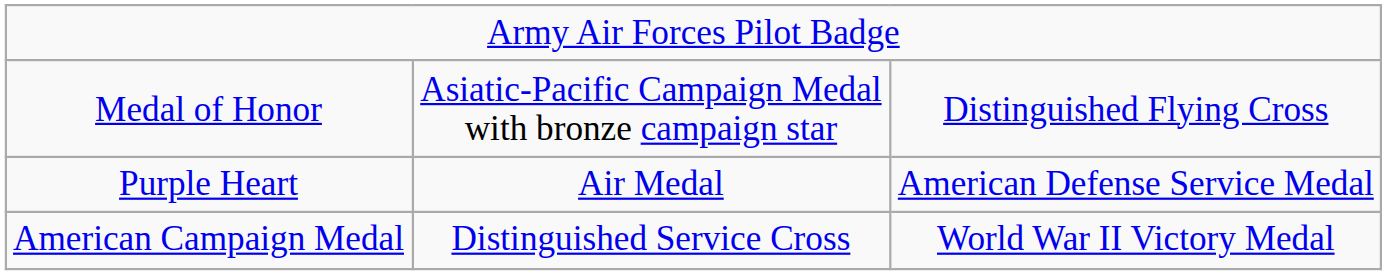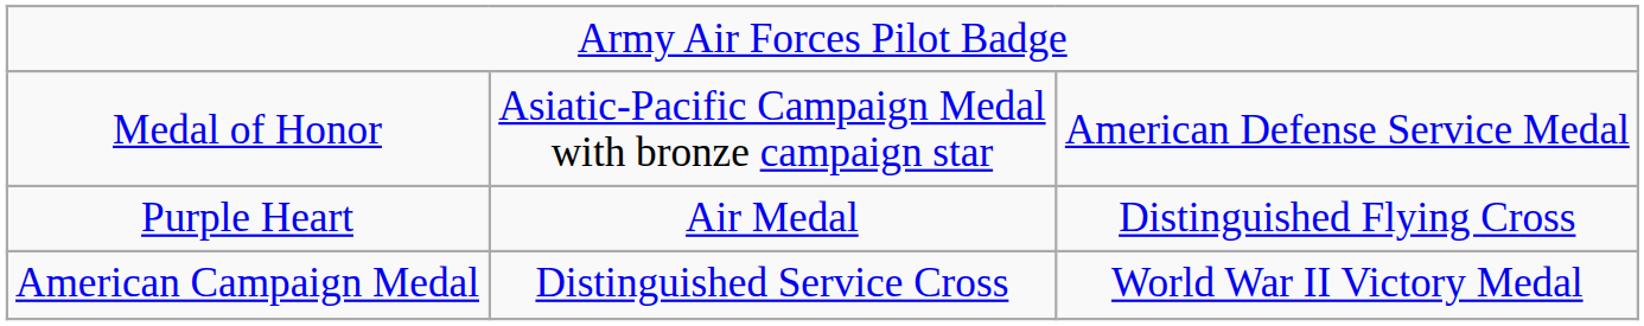Medal of Honor | column 3: Distinguished Flying Cross -> American Defense Service Medal
Purple Heart | column 3: American Defense Service Medal -> Distinguished Flying Cross
